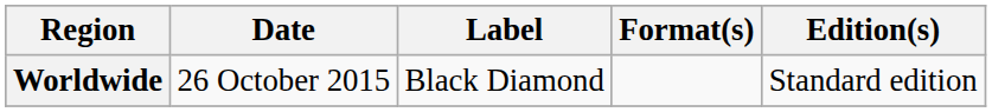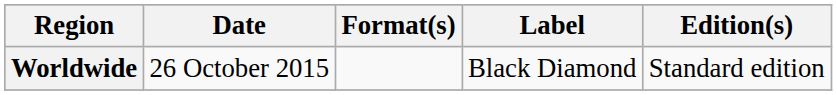columns swapped: Format(s) <-> Label
